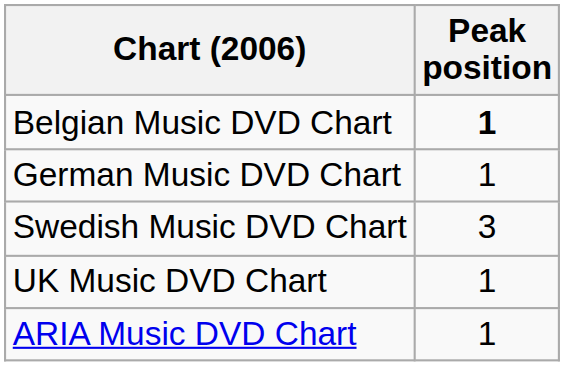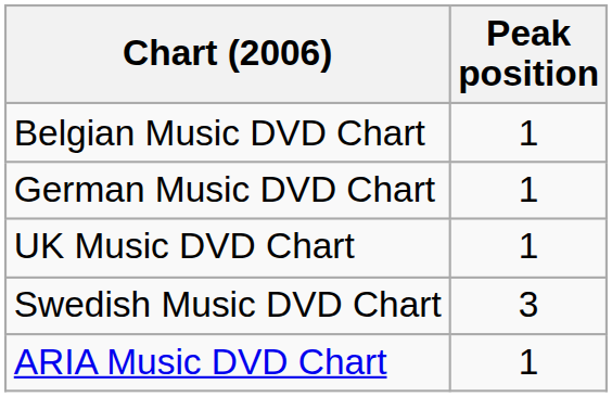Belgian Music DVD Chart | Peak position: bold -> normal
rows swapped: Swedish Music DVD Chart <-> UK Music DVD Chart
